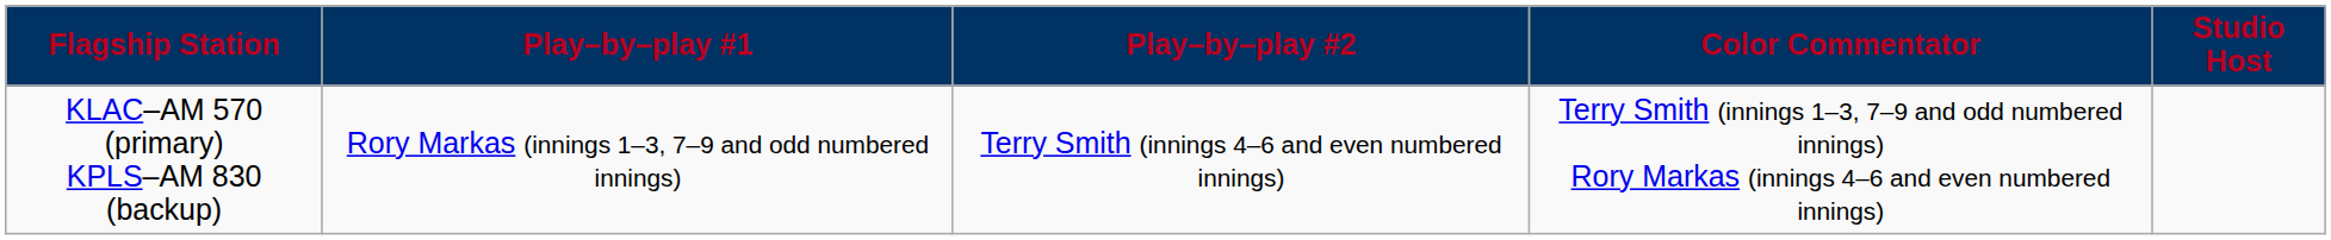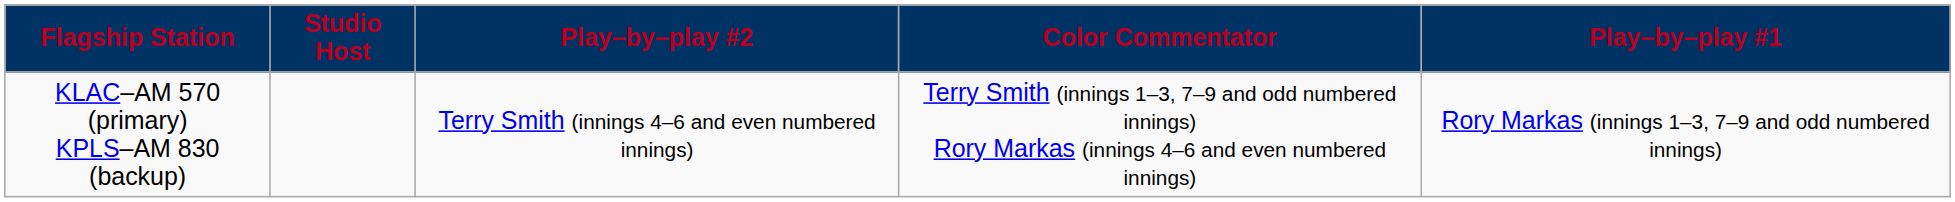columns swapped: Play–by–play #1 <-> Studio Host
